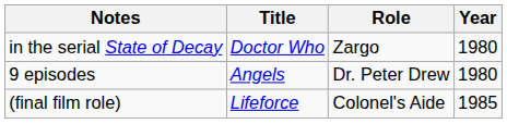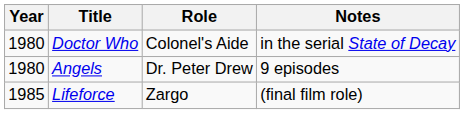columns swapped: Year <-> Notes
Doctor Who | Role: Zargo -> Colonel's Aide
Lifeforce | Role: Colonel's Aide -> Zargo
